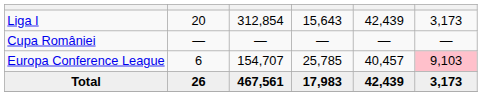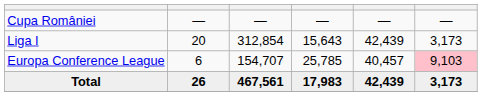rows swapped: Liga I <-> Cupa României
